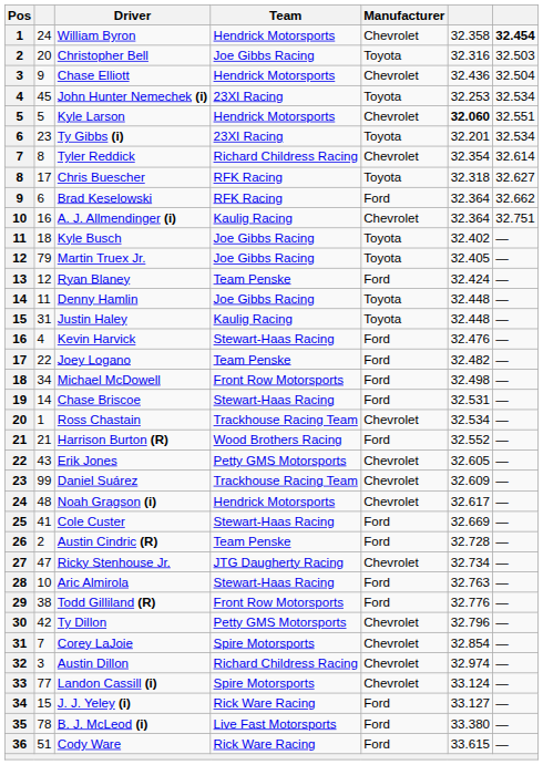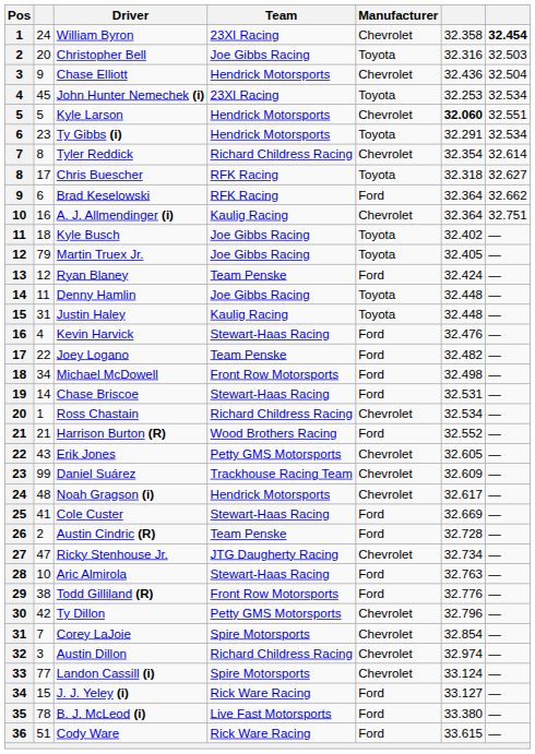William Byron | Team: Hendrick Motorsports -> 23XI Racing
Ty Gibbs (i) | Team: 23XI Racing -> Hendrick Motorsports
Ty Gibbs (i) | column 6: 32.201 -> 32.291
Ross Chastain | Team: Trackhouse Racing Team -> Richard Childress Racing
